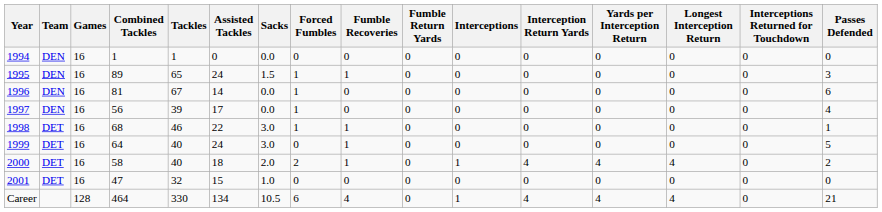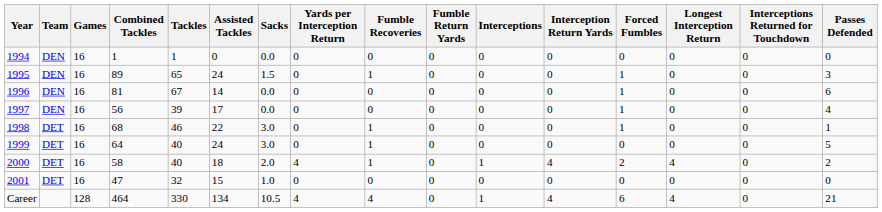columns swapped: Forced Fumbles <-> Yards per Interception Return
